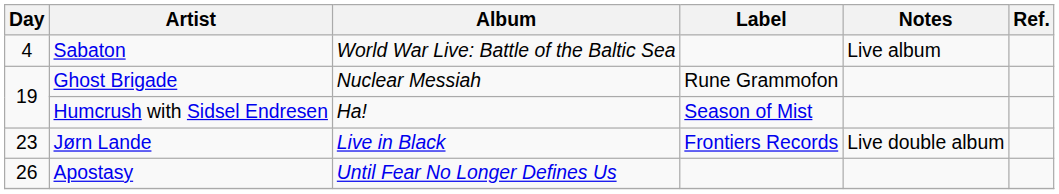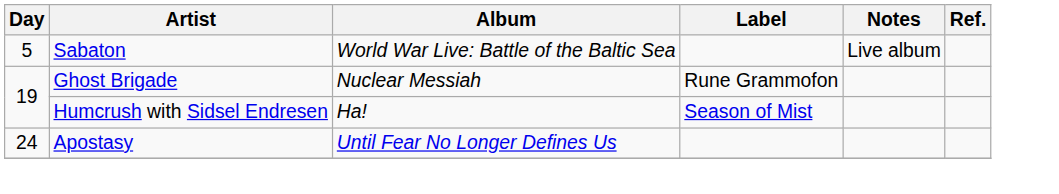Sabaton | Day: 4 -> 5
- row: 23 | Jørn Lande | Live in Black | Frontiers Records | Live double album
Apostasy | Day: 26 -> 24
